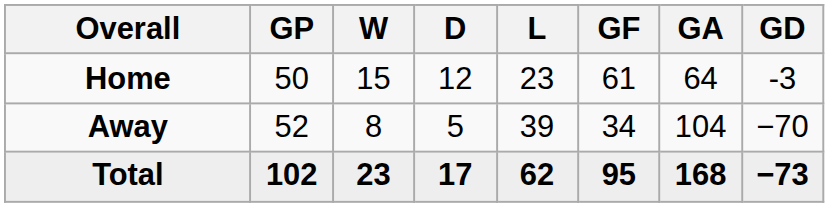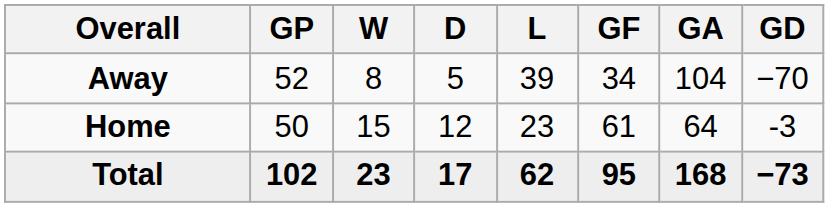rows swapped: Home <-> Away
